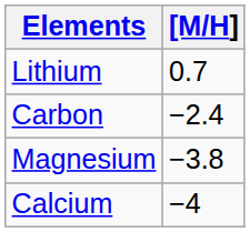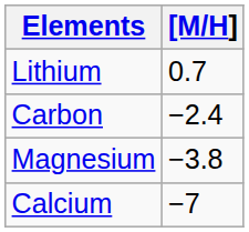Calcium | [M/H]: −4 -> −7
